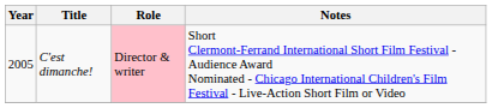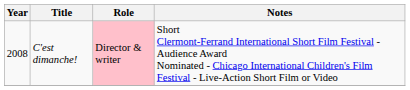C'est dimanche! | Year: 2005 -> 2008
